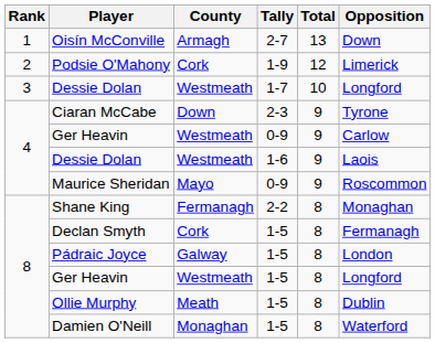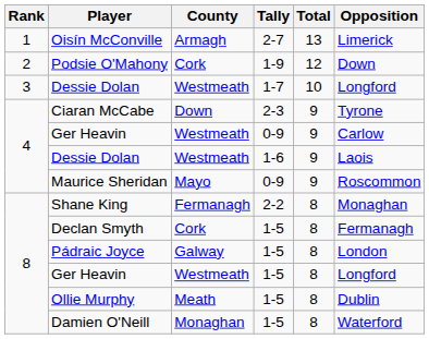Oisín McConville | Opposition: Down -> Limerick
Podsie O'Mahony | Opposition: Limerick -> Down
